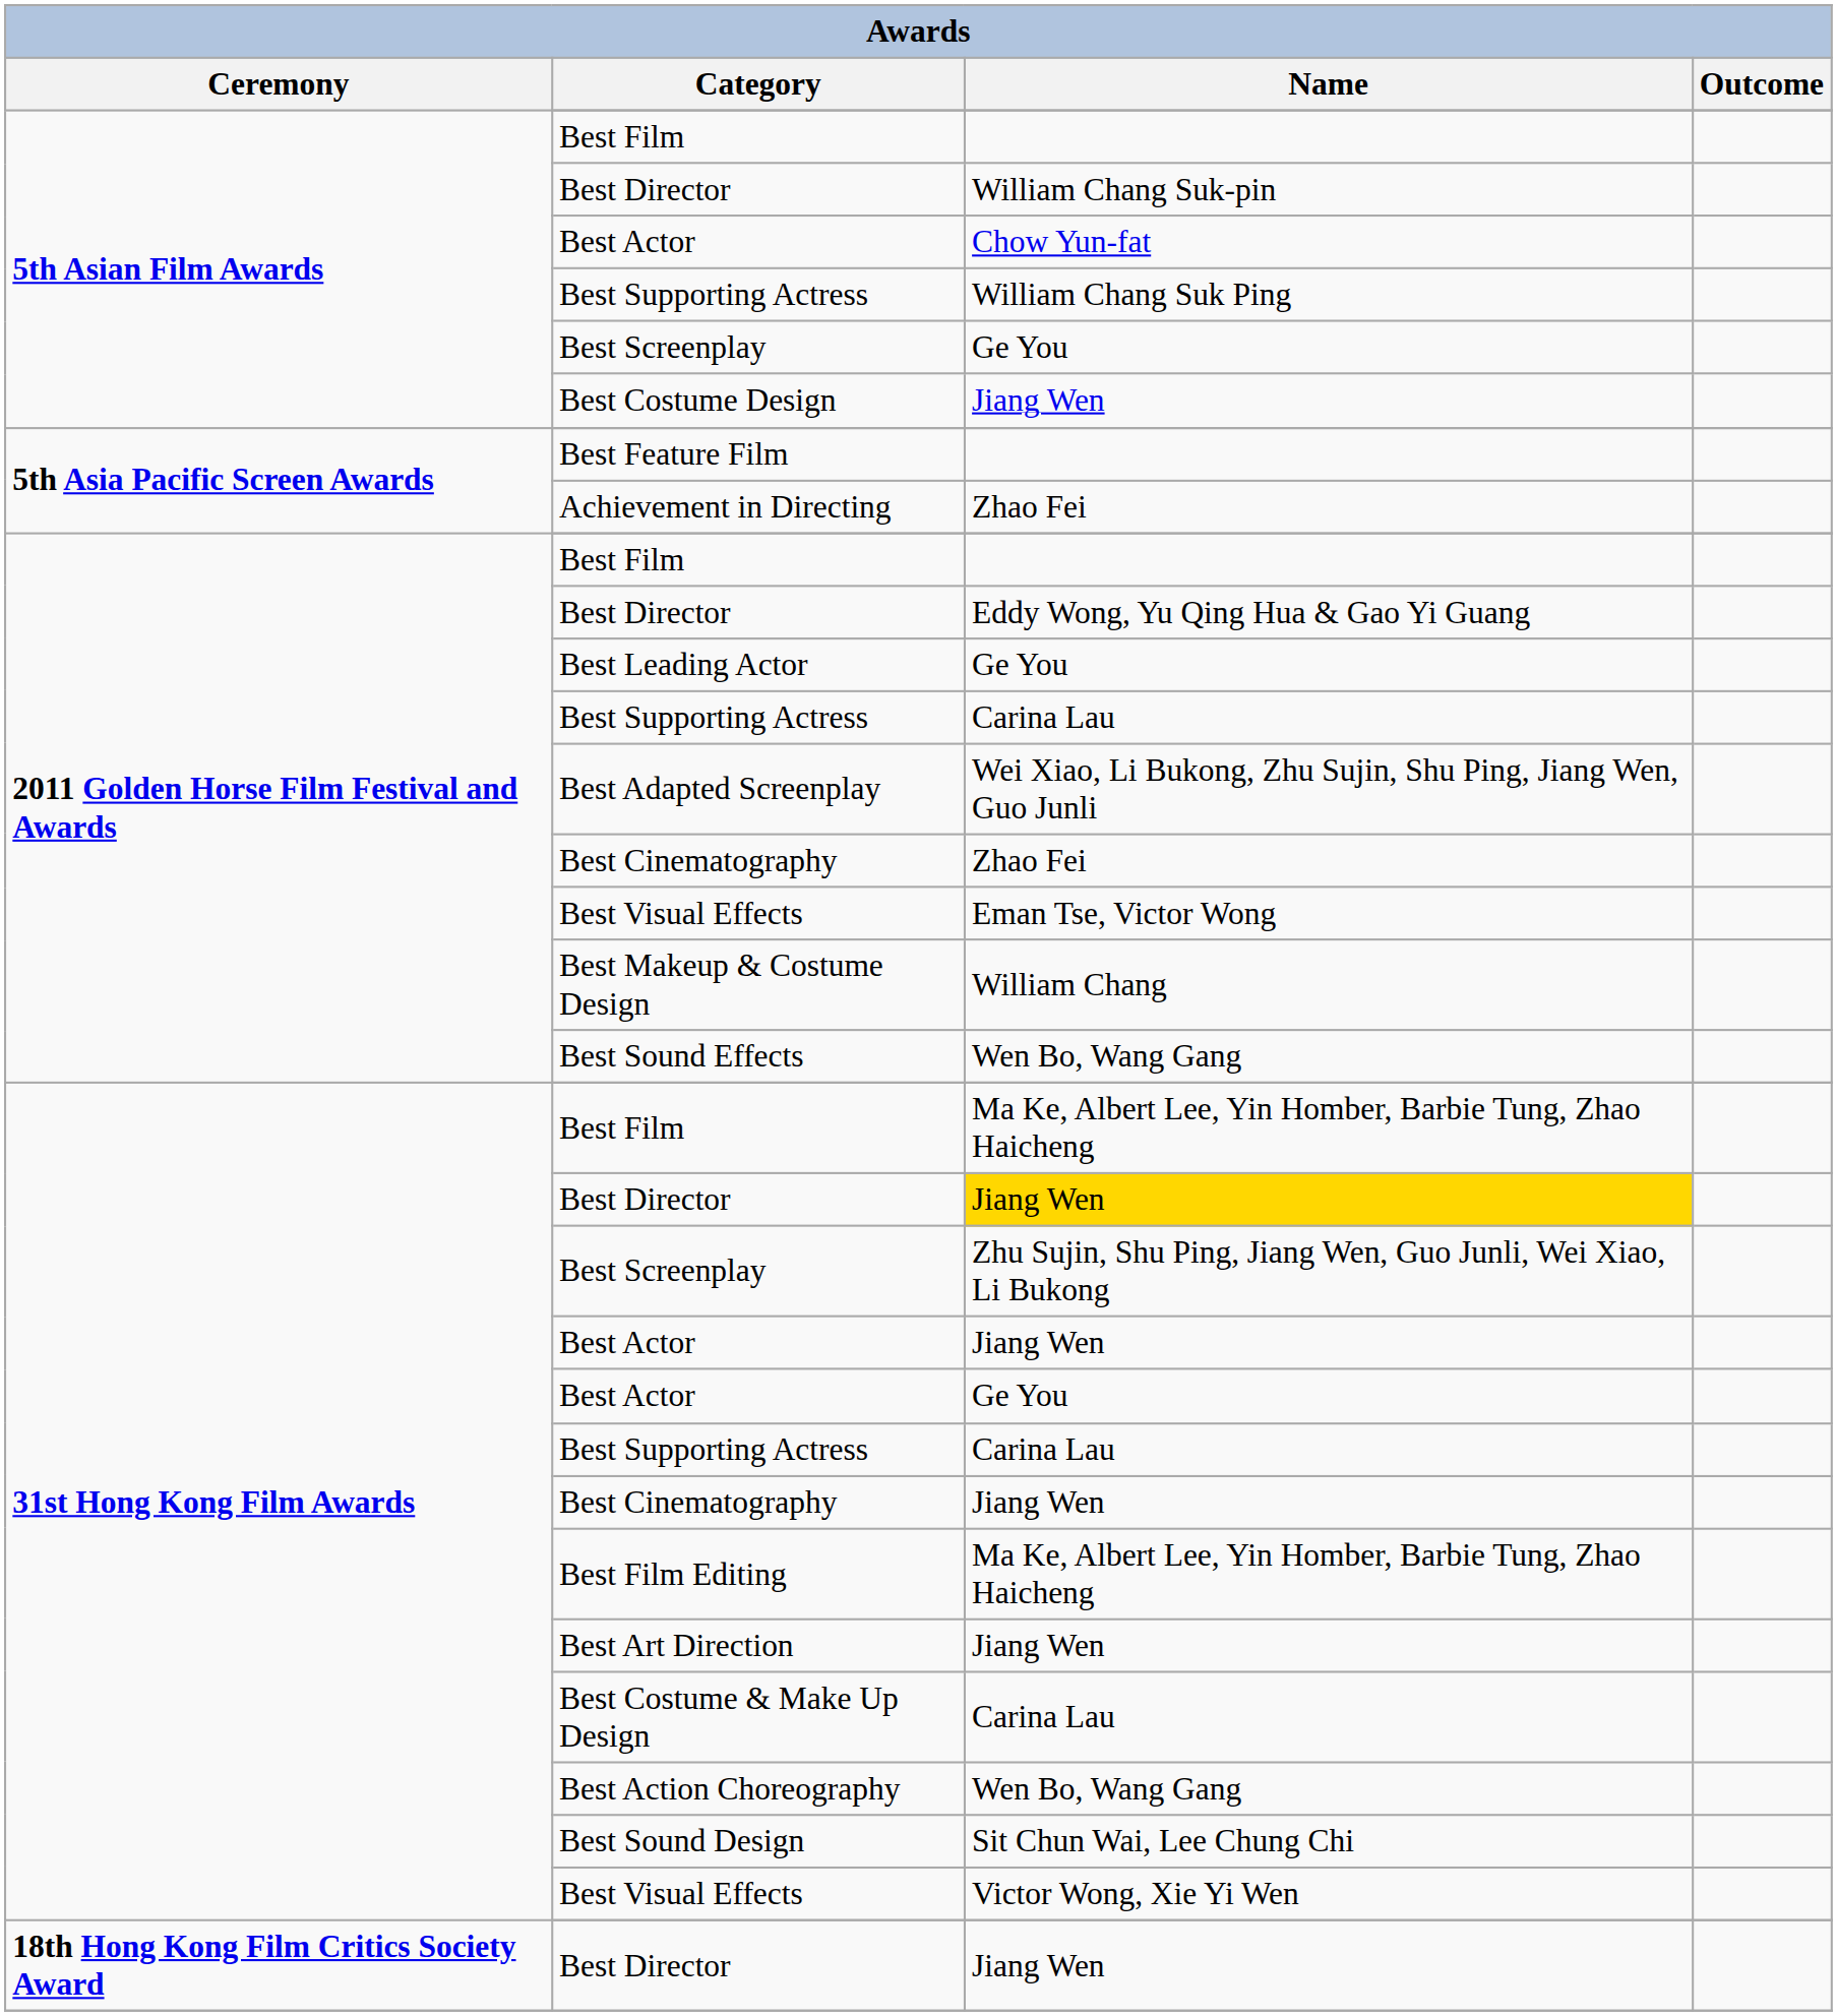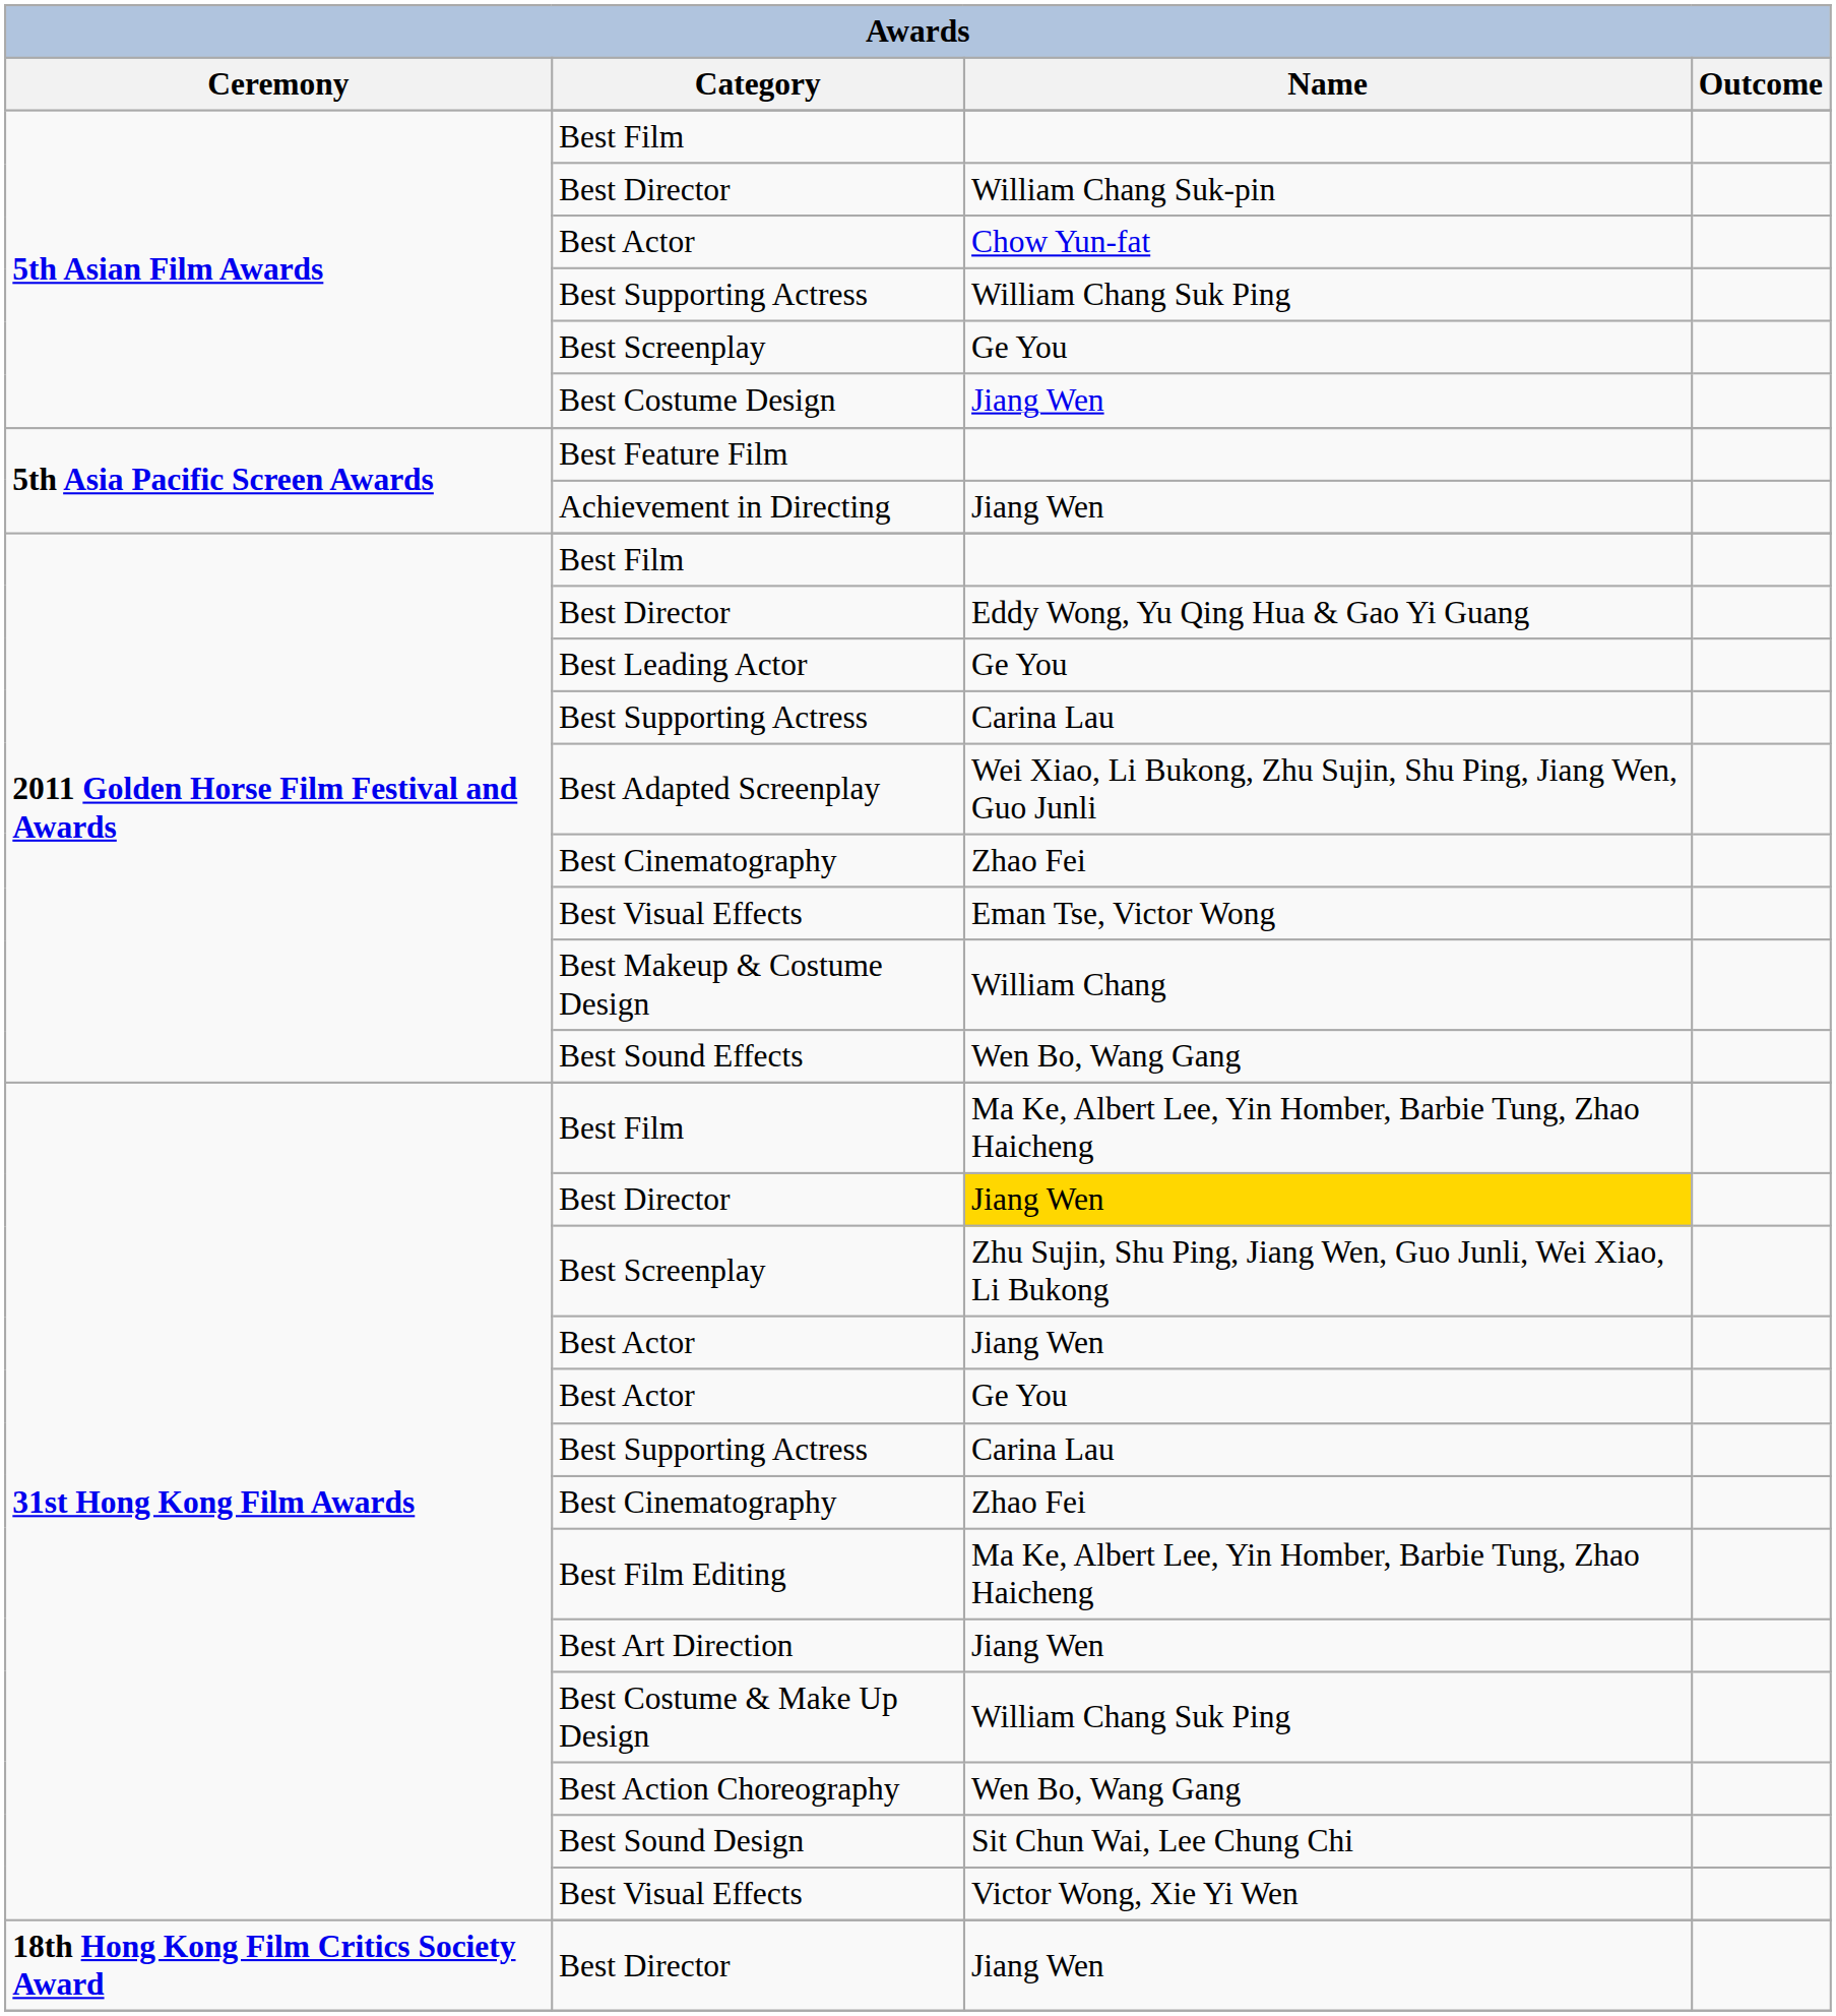Achievement in Directing | Name: Zhao Fei -> Jiang Wen
31st Hong Kong Film Awards / Best Cinematography | Name: Jiang Wen -> Zhao Fei
Best Costume & Make Up Design | Name: Carina Lau -> William Chang Suk Ping
